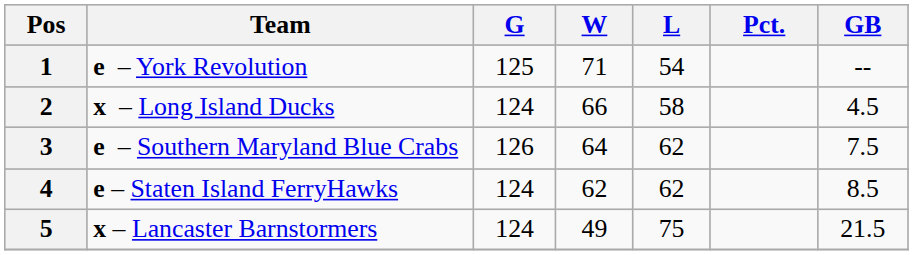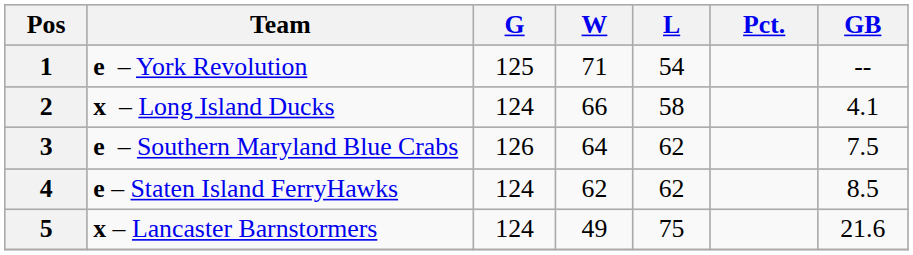2 | GB: 4.5 -> 4.1
5 | GB: 21.5 -> 21.6
